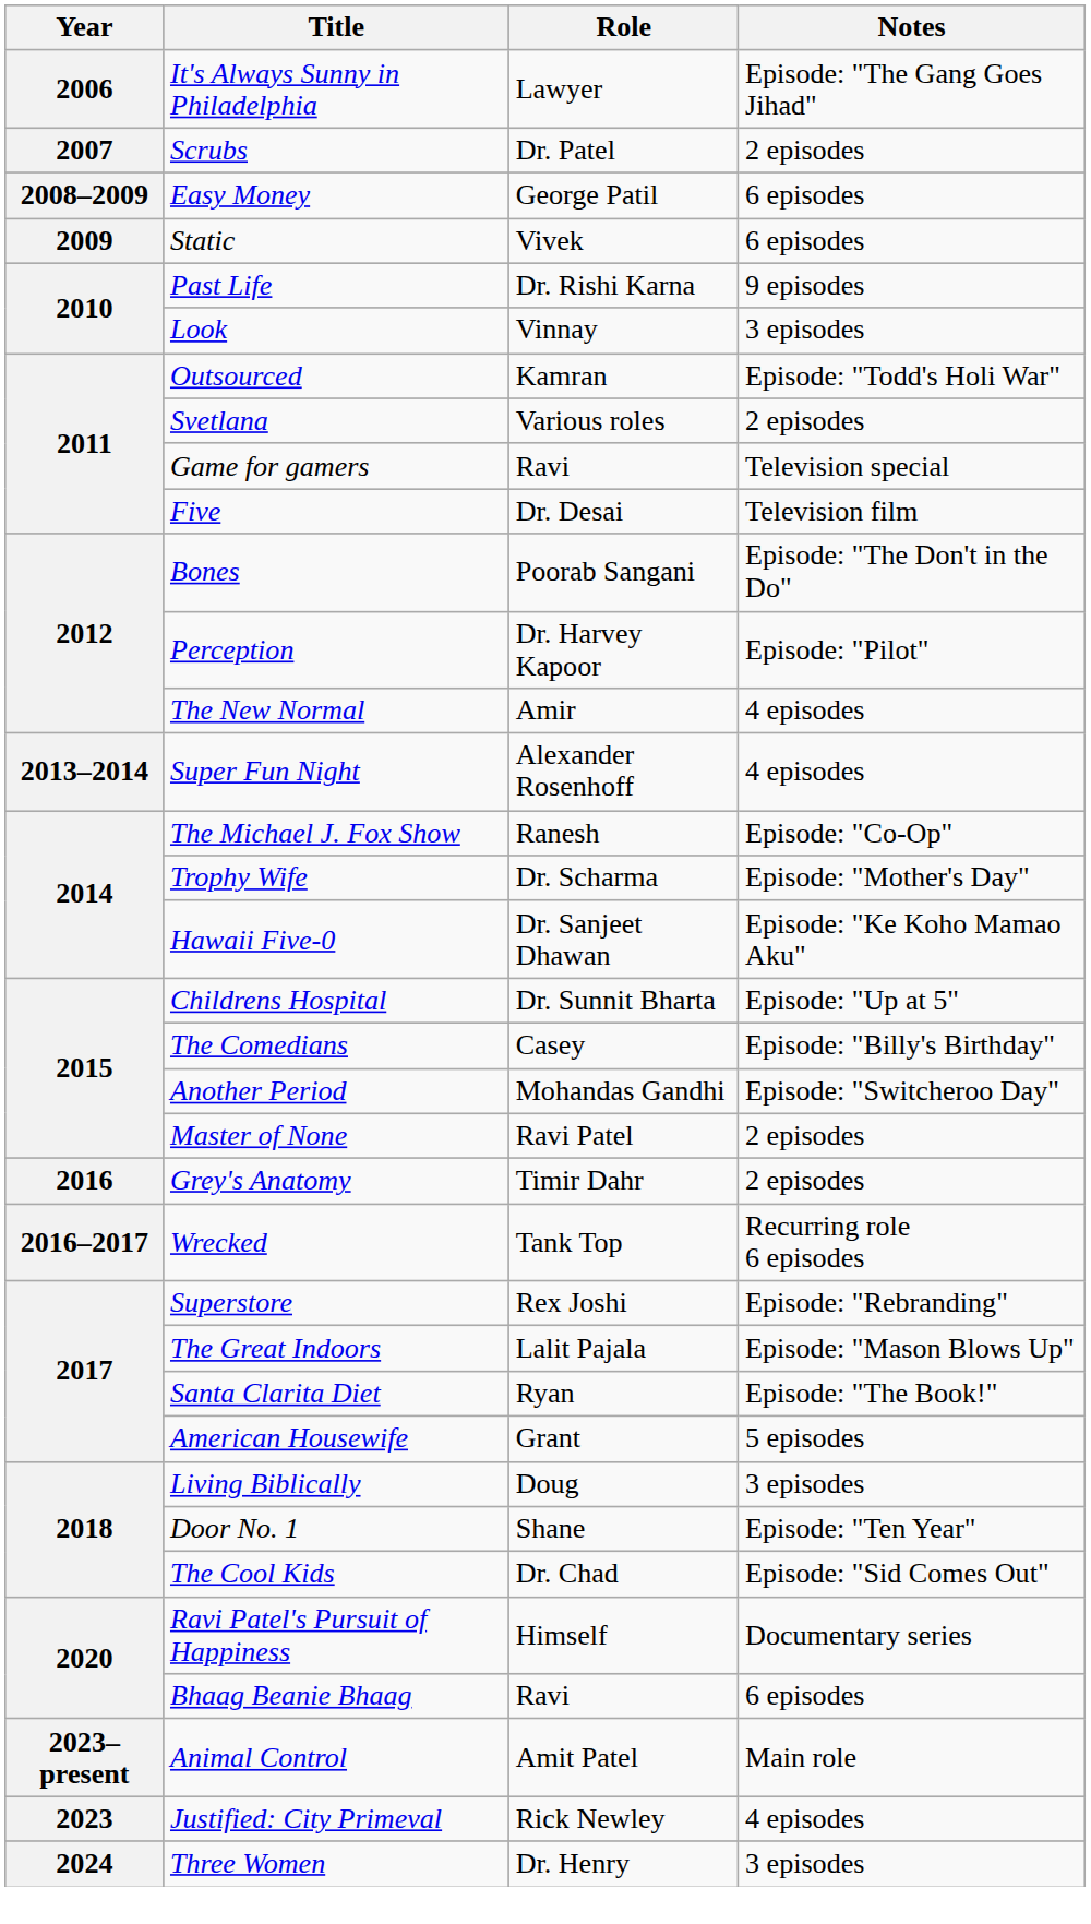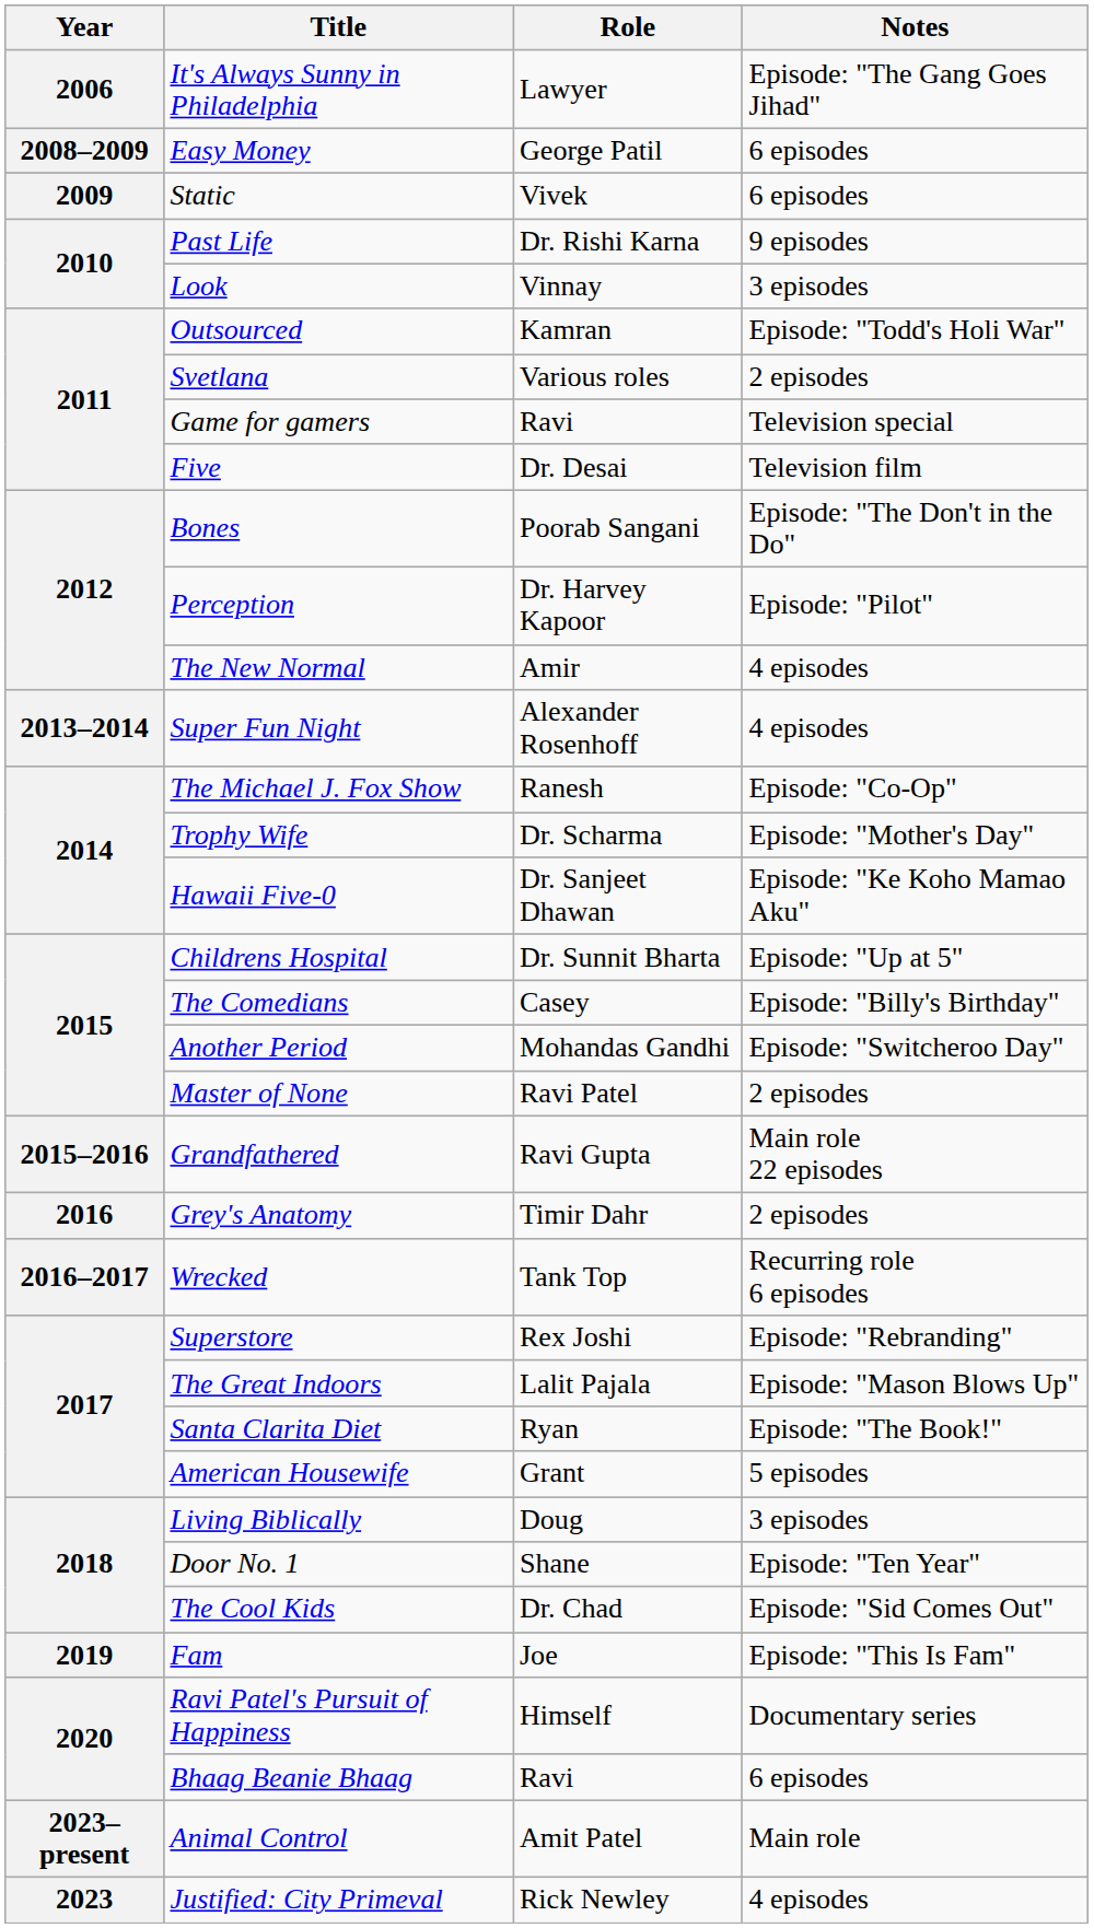- row: 2007 | Scrubs | Dr. Patel | 2 episodes
+ row: 2015–2016 | Grandfathered | Ravi Gupta | Main role 22 episodes
+ row: 2019 | Fam | Joe | Episode: "This Is Fam"
- row: 2024 | Three Women | Dr. Henry | 3 episodes
